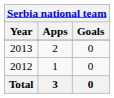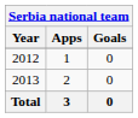rows swapped: 2012 <-> 2013
